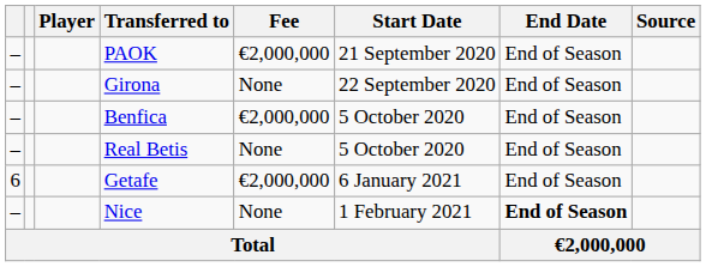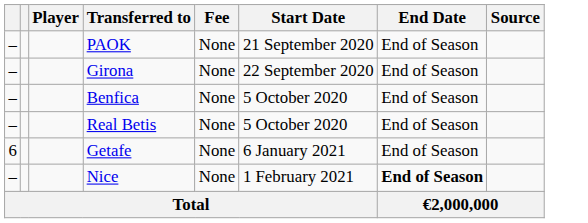PAOK | Fee: €2,000,000 -> None
Benfica | Fee: €2,000,000 -> None
Getafe | Fee: €2,000,000 -> None
